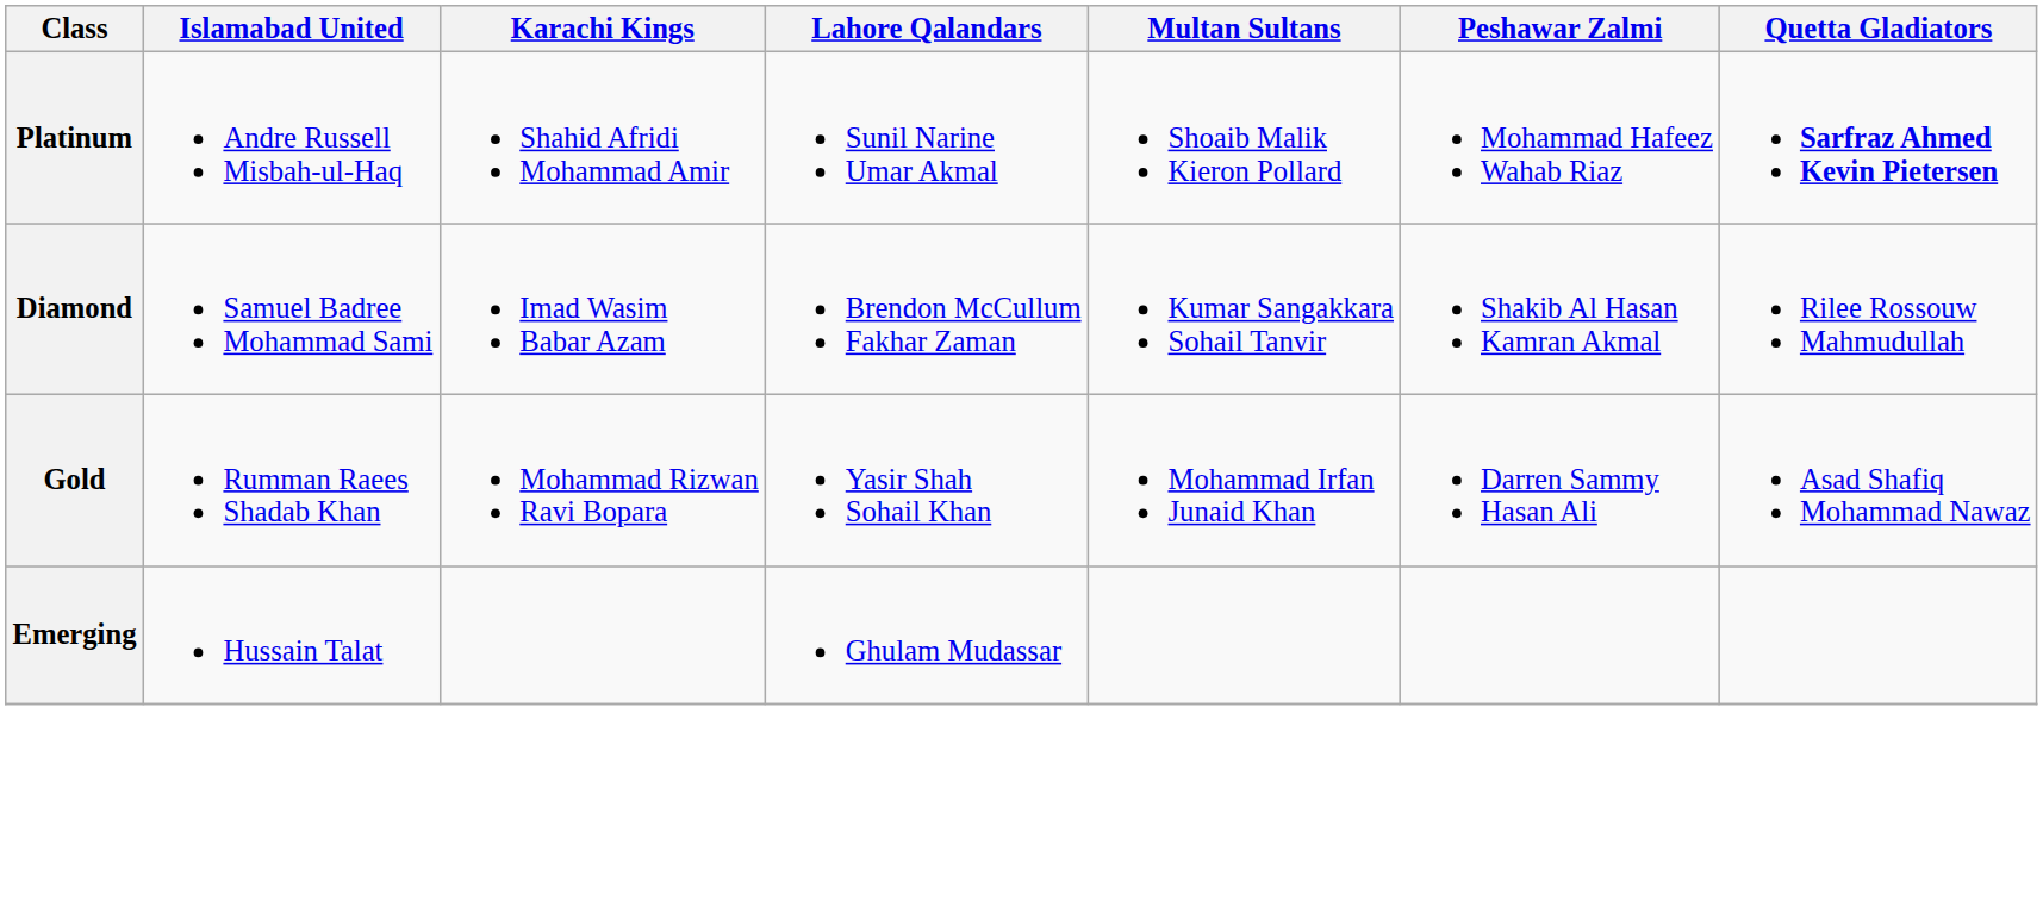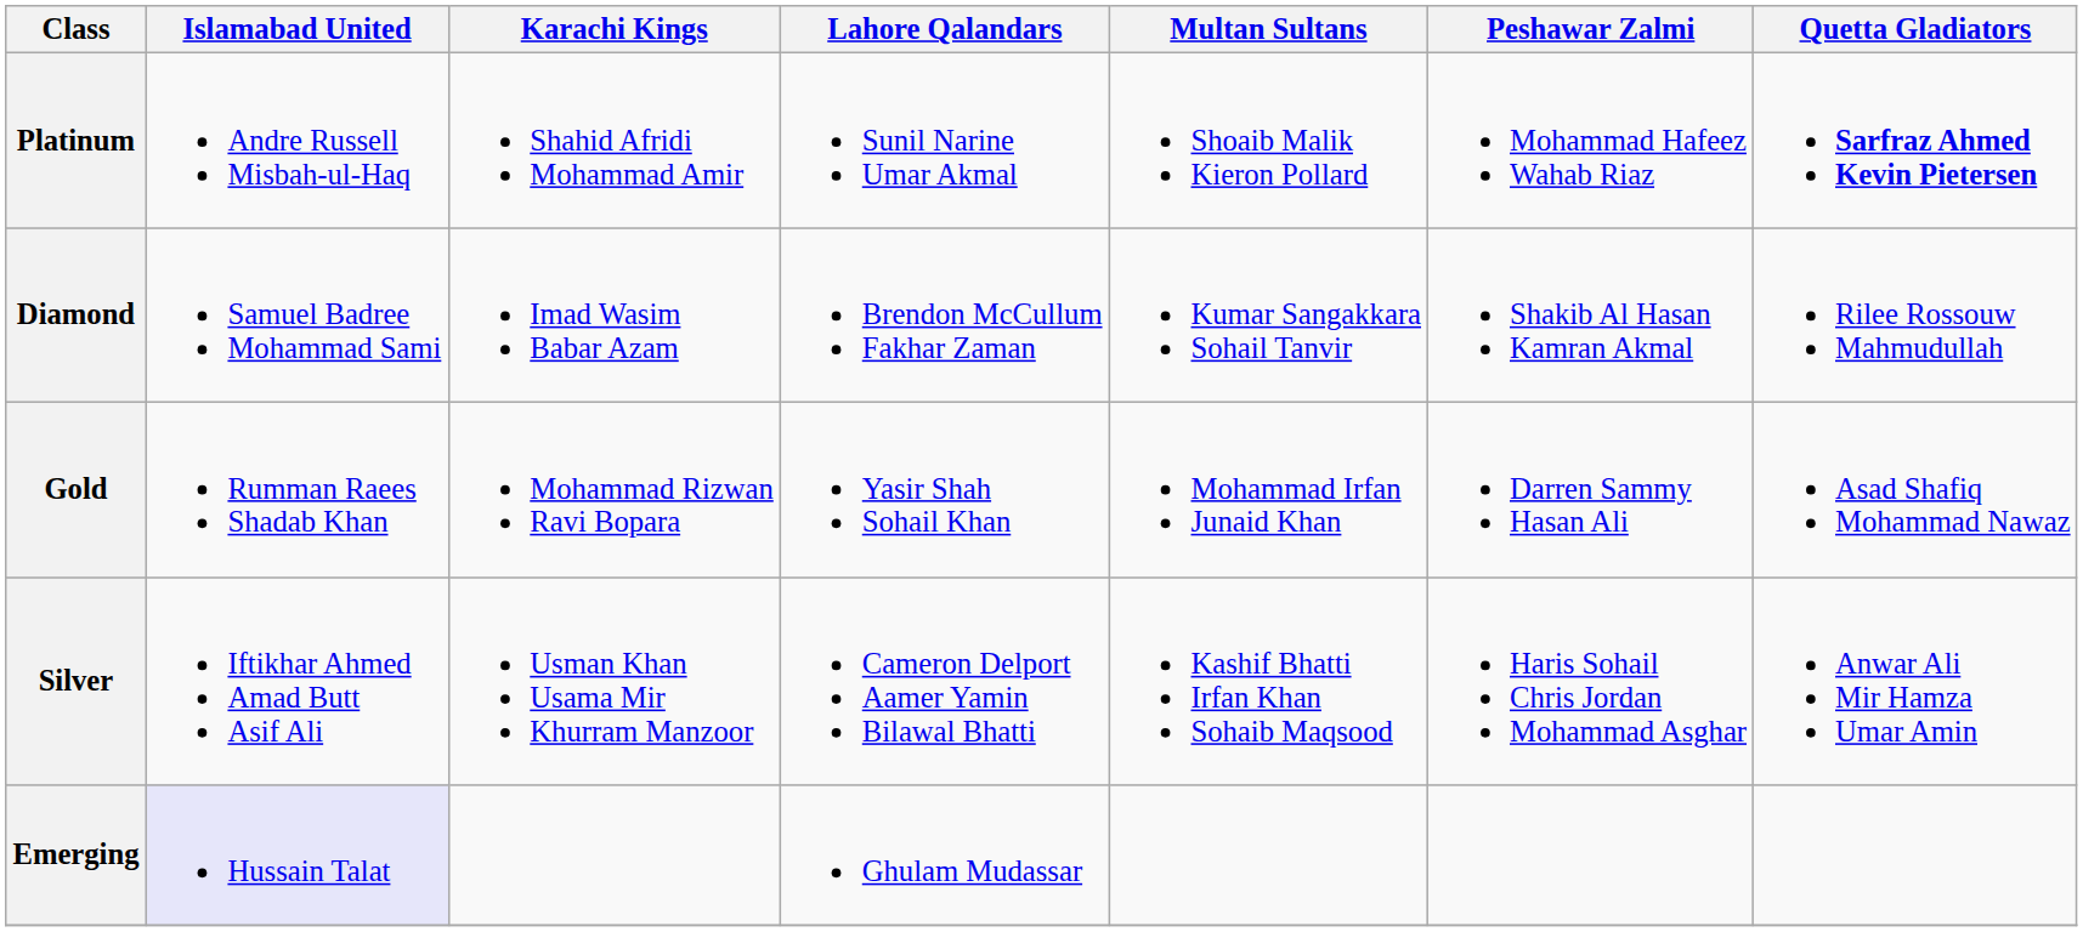+ row: Silver | Iftikhar Ahmed Amad Butt Asif Ali | Usman Khan Usama Mir Khurram Manzoor | Cameron Delport Aamer Yamin Bilawal Bhatti | Kashif Bhatti Irfan Khan Sohaib Maqsood | Haris Sohail Chris Jordan Mohammad Asghar | Anwar Ali Mir Hamza Umar Amin
Emerging | Islamabad United: no background -> lavender background
